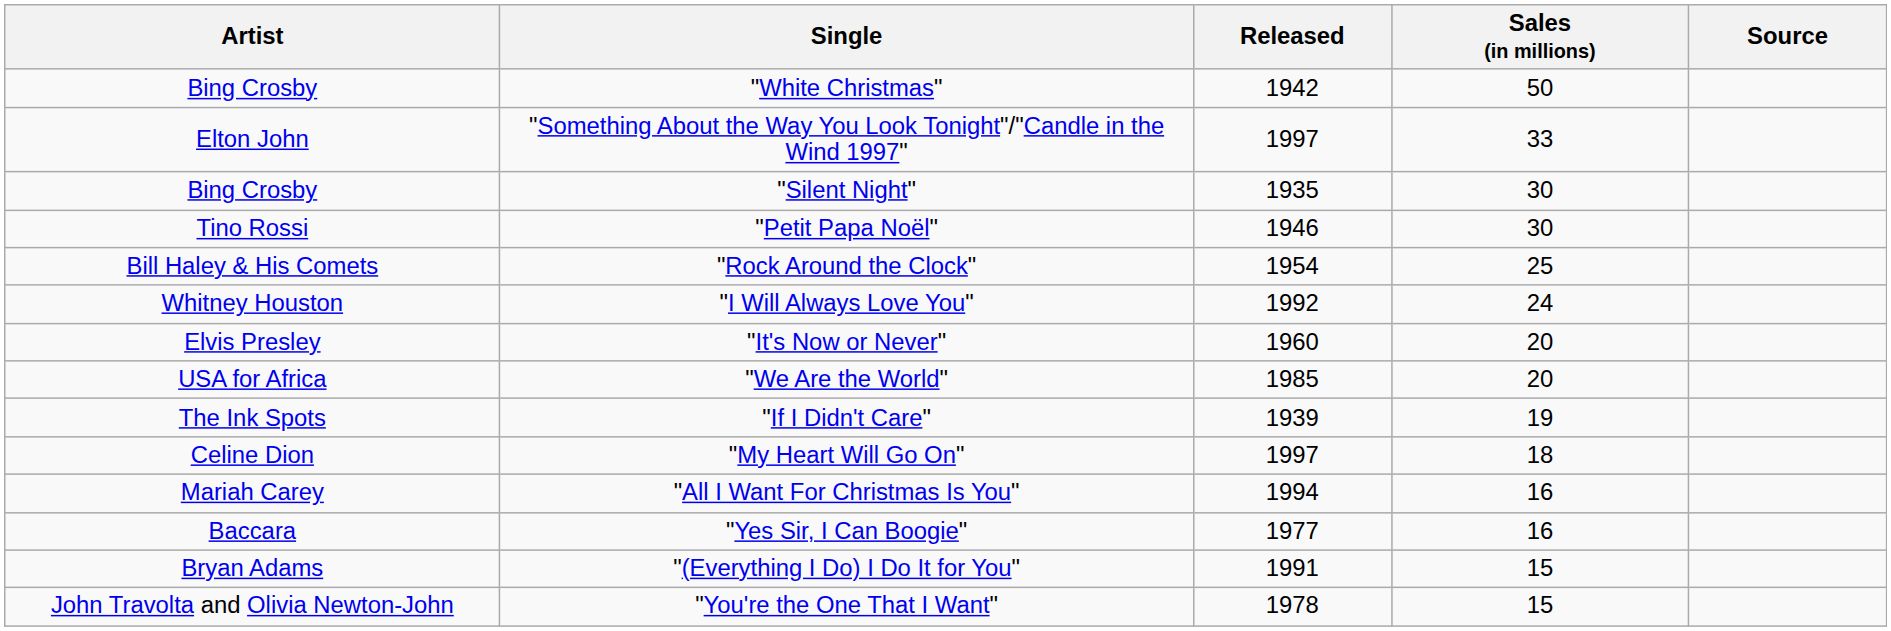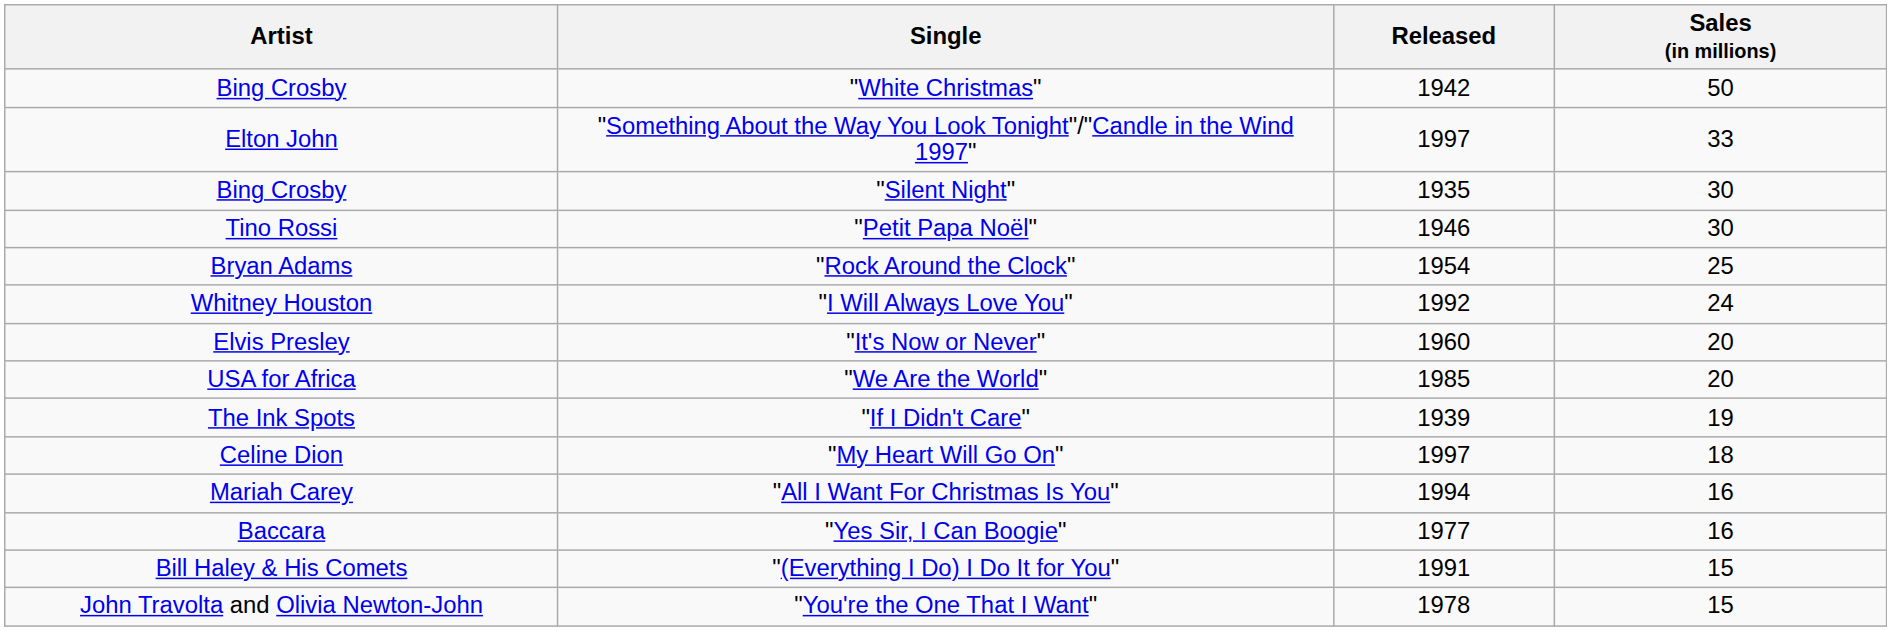- column: Source
"Rock Around the Clock" | Artist: Bill Haley & His Comets -> Bryan Adams
"(Everything I Do) I Do It for You" | Artist: Bryan Adams -> Bill Haley & His Comets
